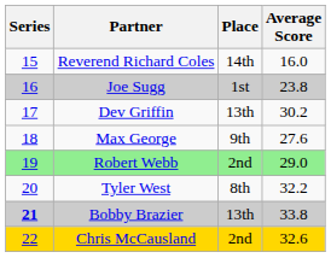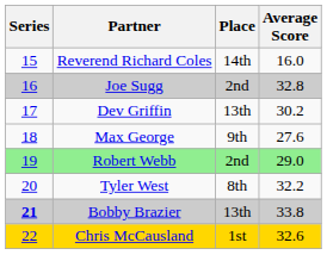Joe Sugg | Place: 1st -> 2nd
Joe Sugg | Average Score: 23.8 -> 32.8
Chris McCausland | Place: 2nd -> 1st
